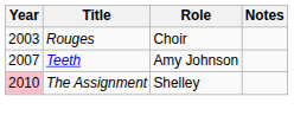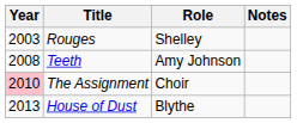Rouges | Role: Choir -> Shelley
Teeth | Year: 2007 -> 2008
The Assignment | Role: Shelley -> Choir
+ row: 2013 | House of Dust | Blythe
